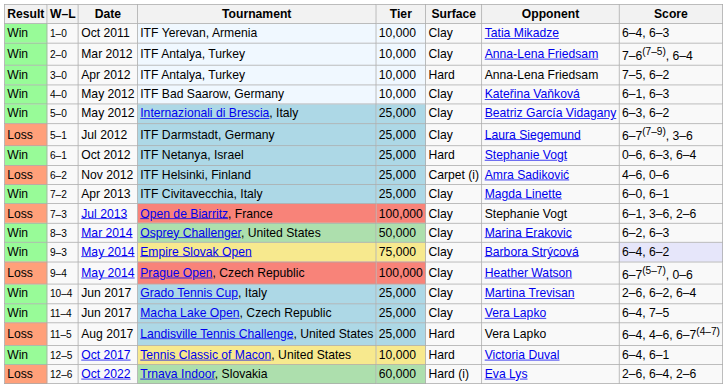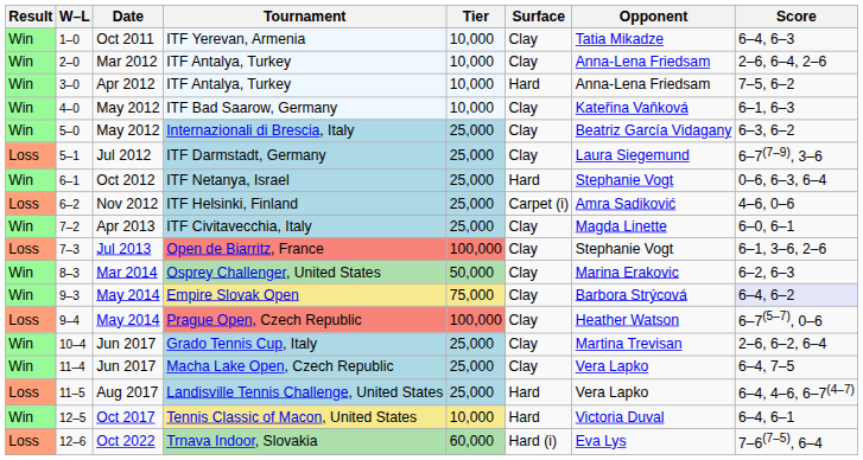2–0 / ITF Antalya, Turkey | Score: 7–6(7–5), 6–4 -> 2–6, 6–4, 2–6
Trnava Indoor, Slovakia | Score: 2–6, 6–4, 2–6 -> 7–6(7–5), 6–4
